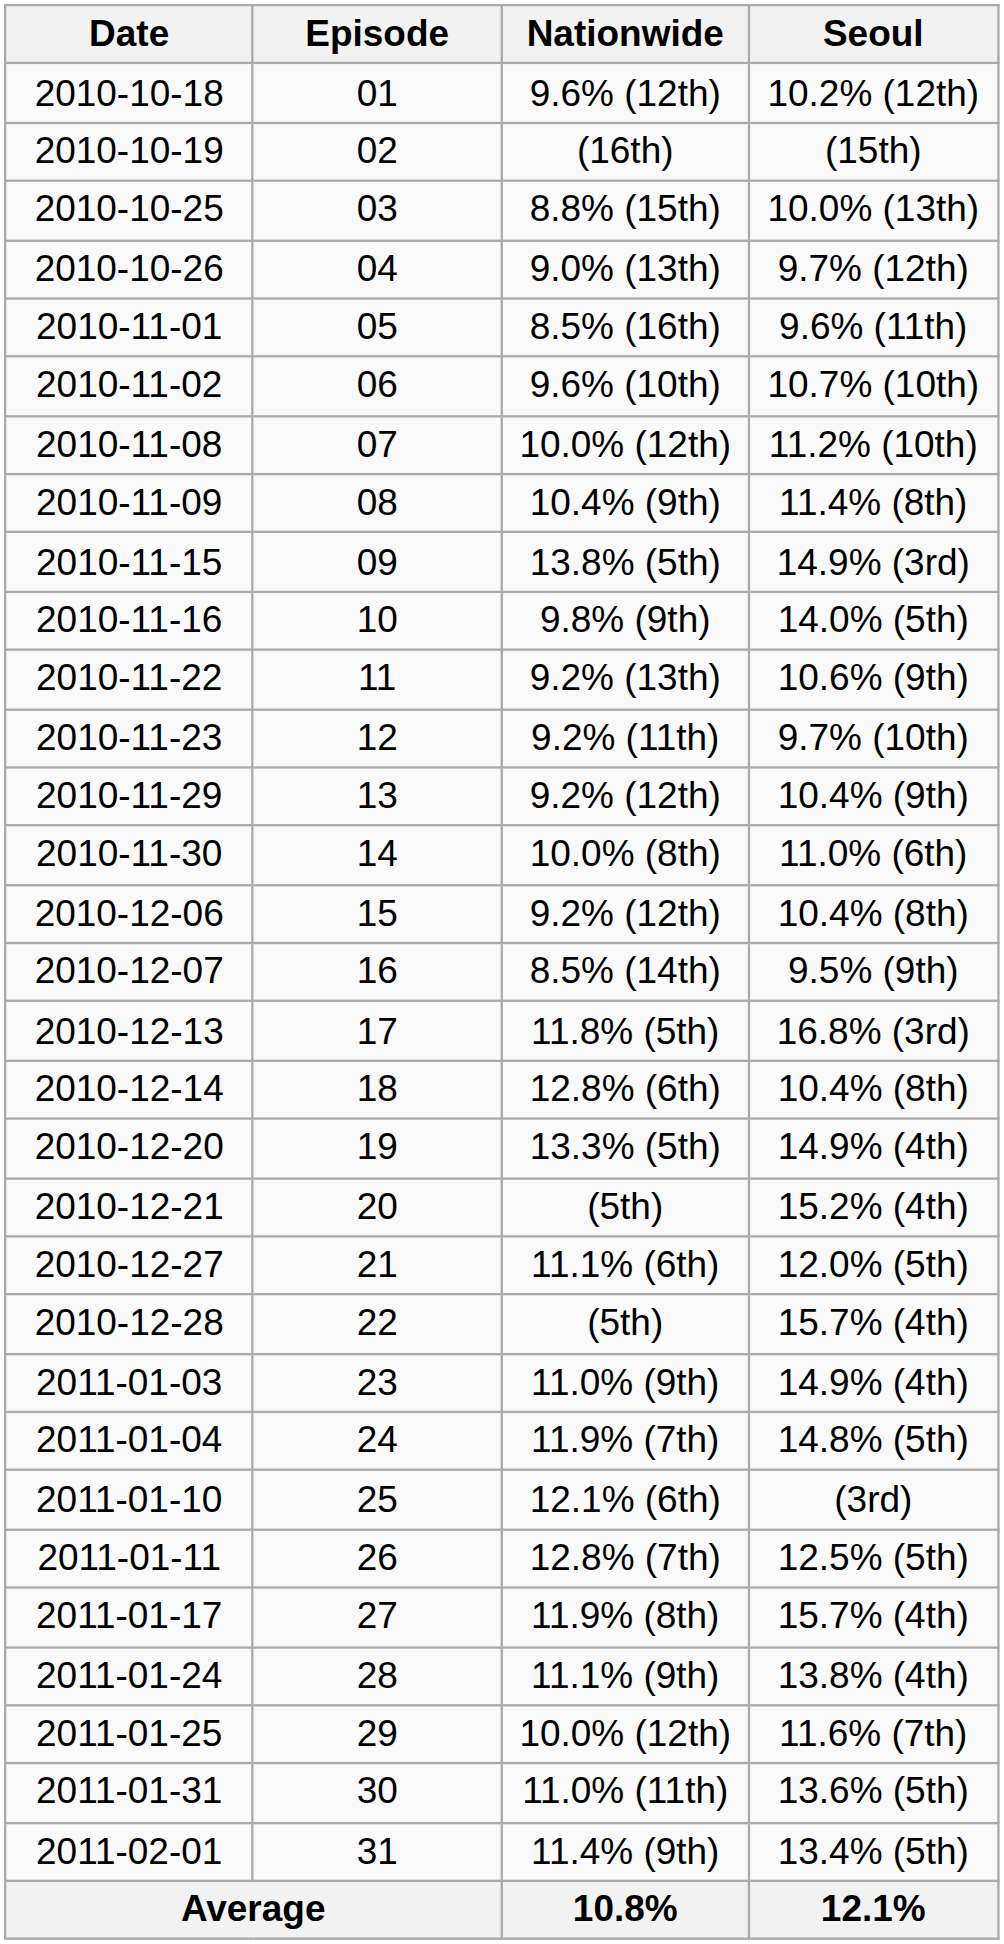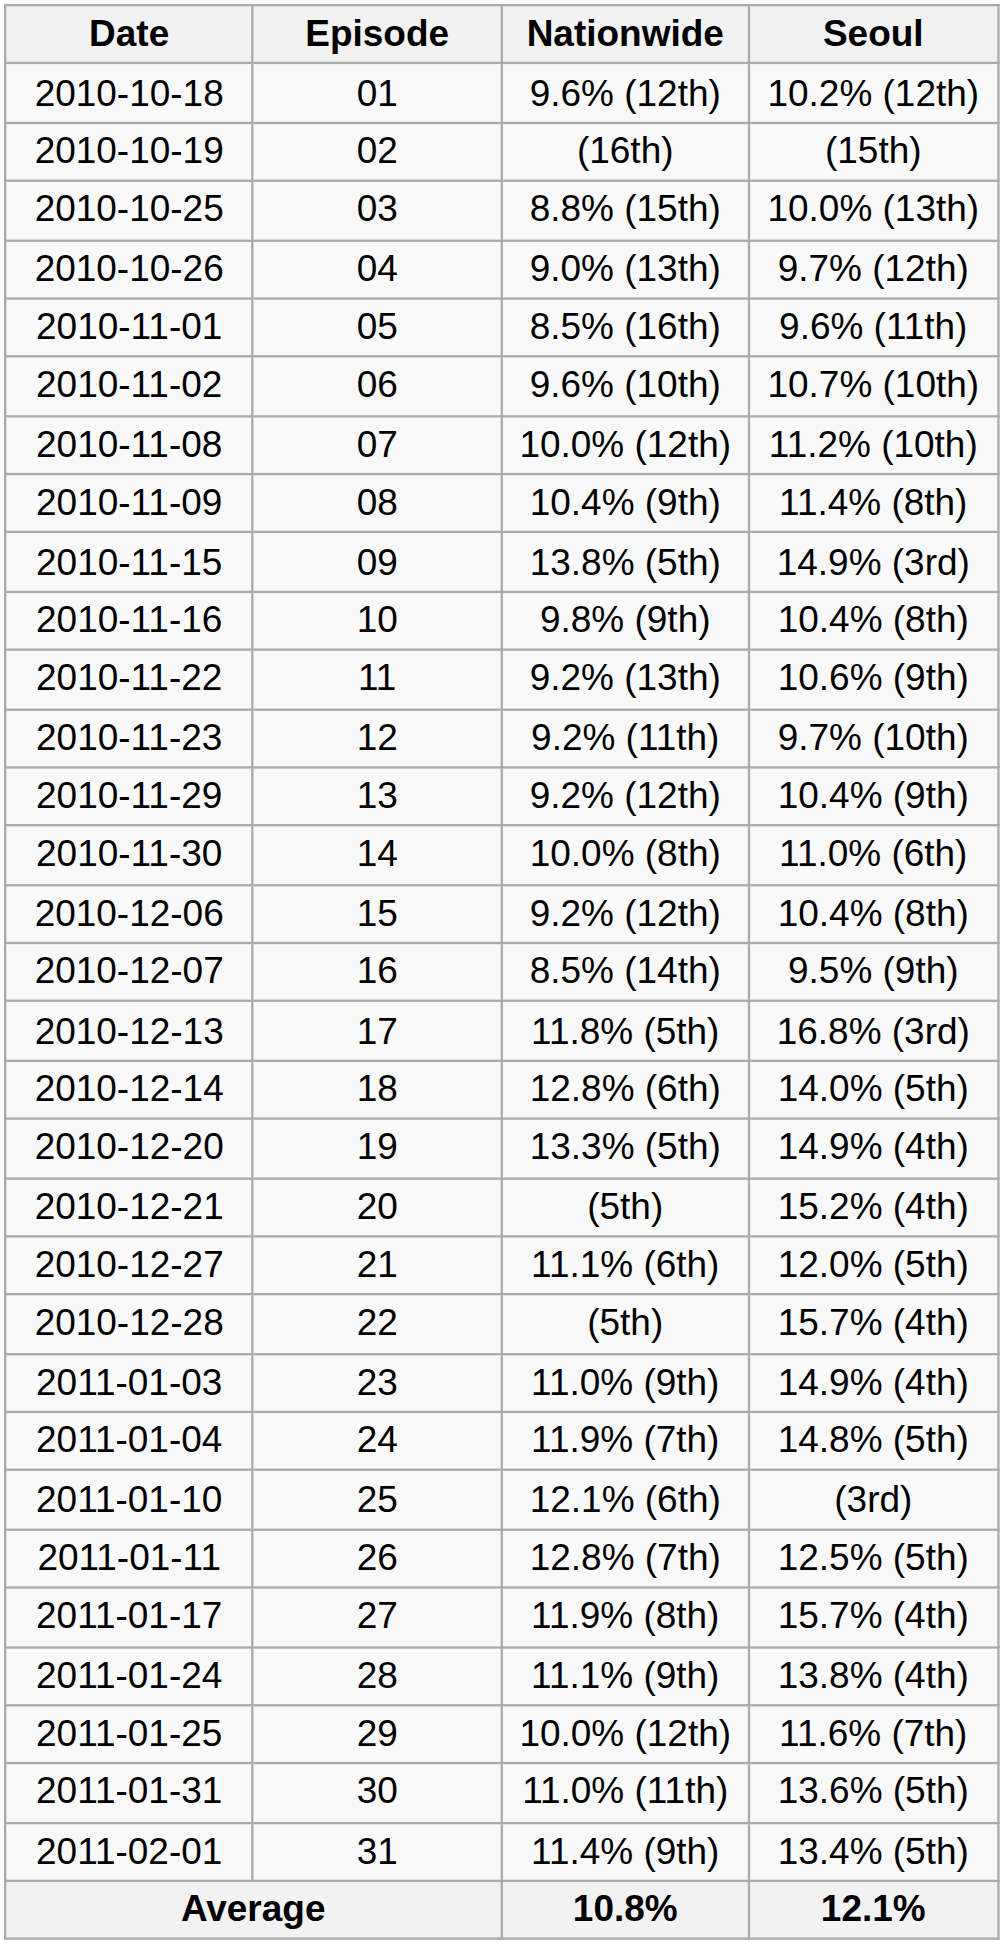9.8% (9th) | Seoul: 14.0% (5th) -> 10.4% (8th)
12.8% (6th) | Seoul: 10.4% (8th) -> 14.0% (5th)
